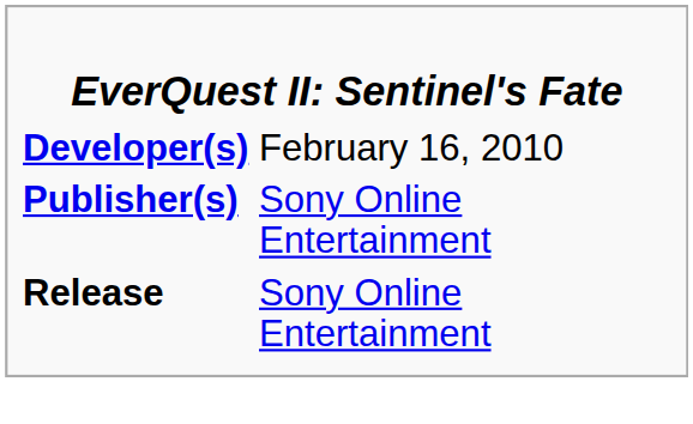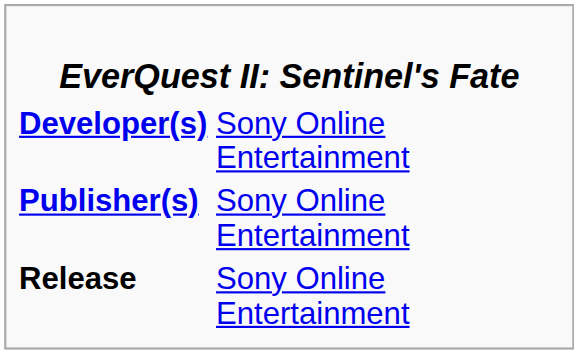Developer(s) | column 2: February 16, 2010 -> Sony Online Entertainment
